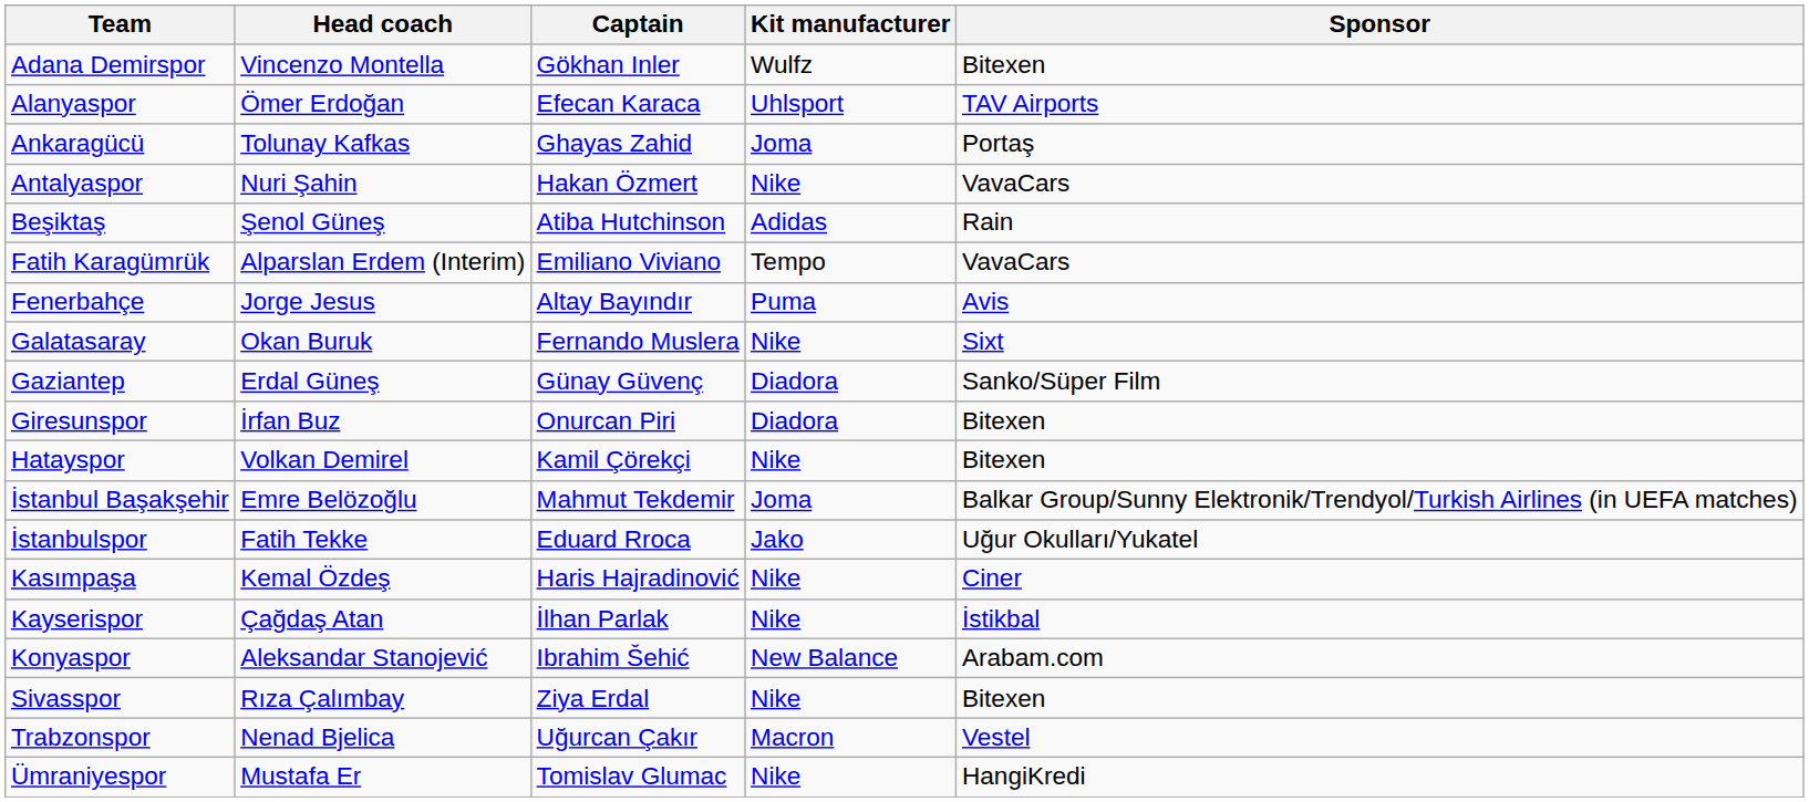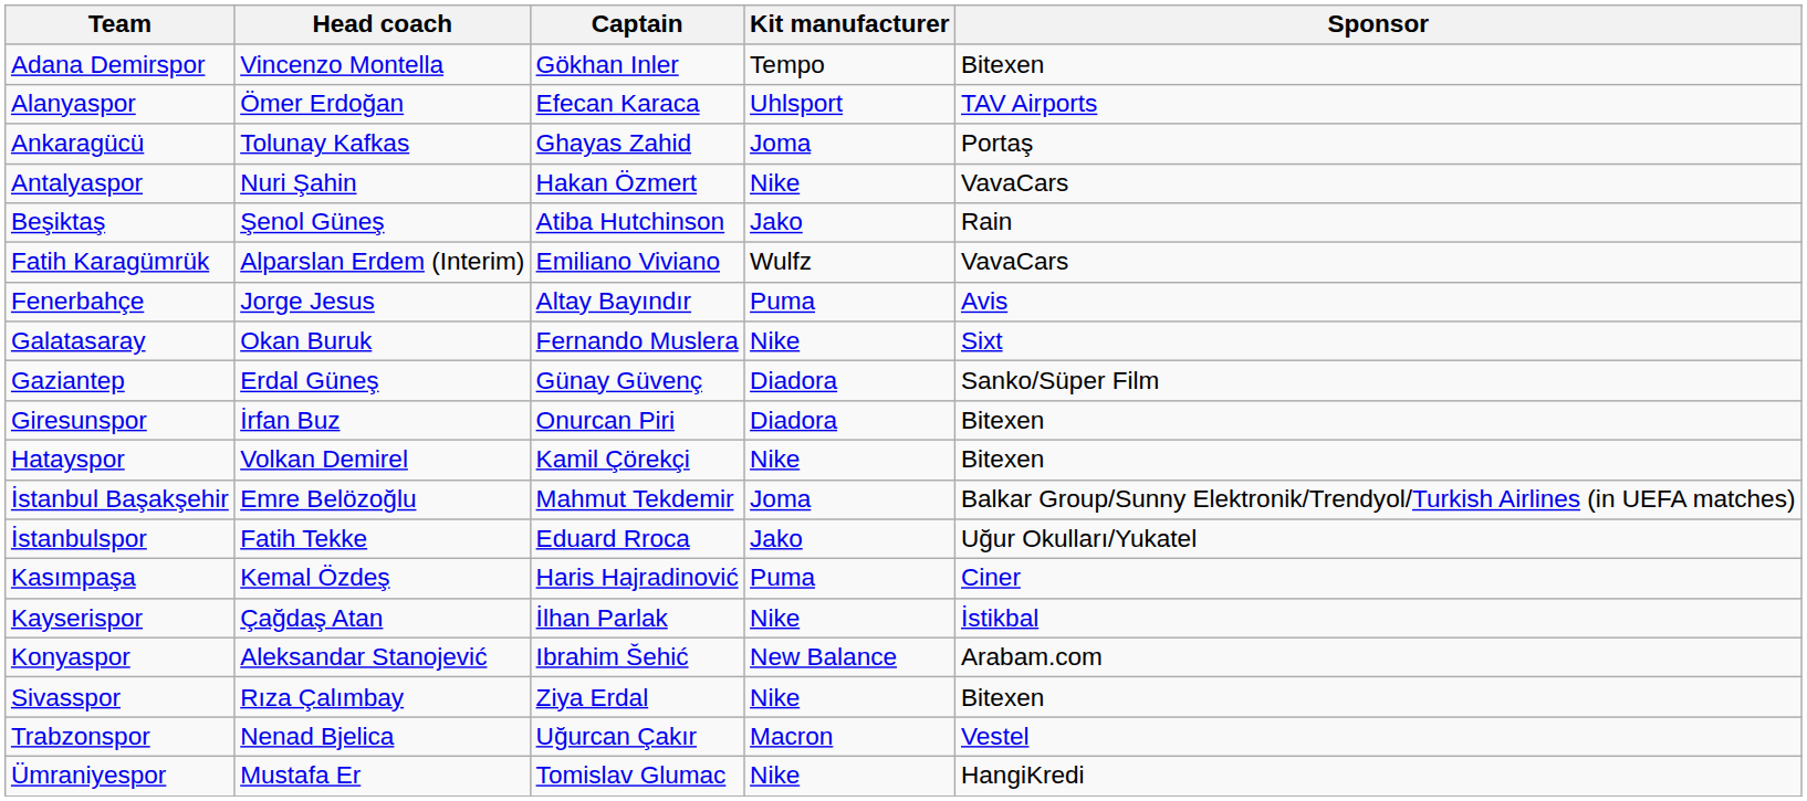Adana Demirspor | Kit manufacturer: Wulfz -> Tempo
Beşiktaş | Kit manufacturer: Adidas -> Jako
Fatih Karagümrük | Kit manufacturer: Tempo -> Wulfz
Kasımpaşa | Kit manufacturer: Nike -> Puma
